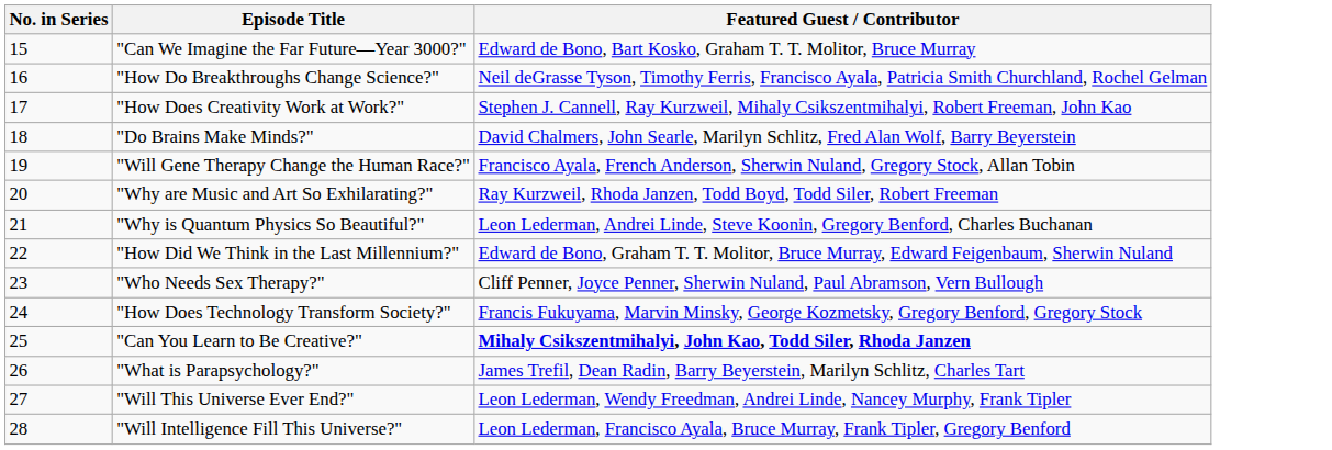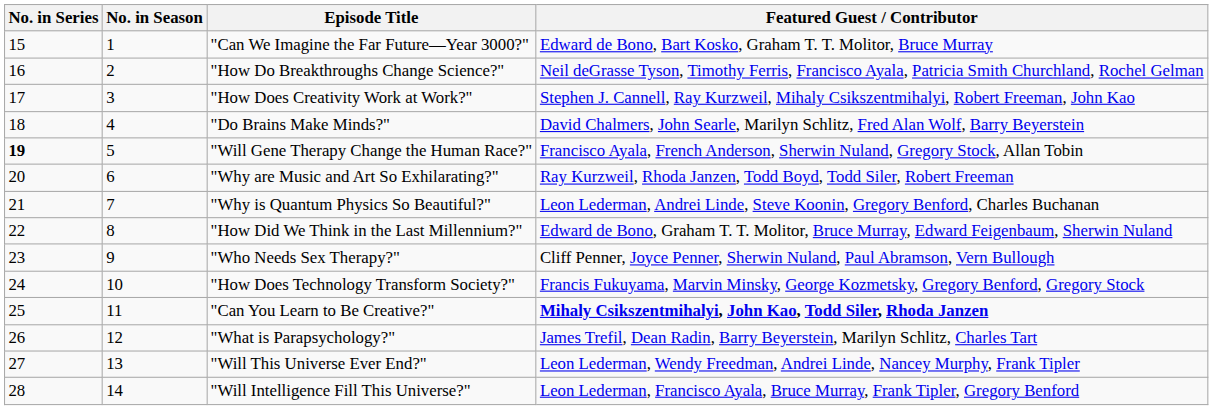+ column: No. in Season | 1 | 2 | 3 | 4 | 5 | 6 | 7 | 8 | 9 | 10 | 11 | 12 | 13 | 14
"Will Gene Therapy Change the Human Race?" | No. in Series: normal -> bold
